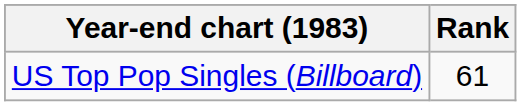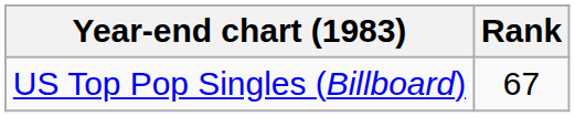US Top Pop Singles (Billboard) | Rank: 61 -> 67
